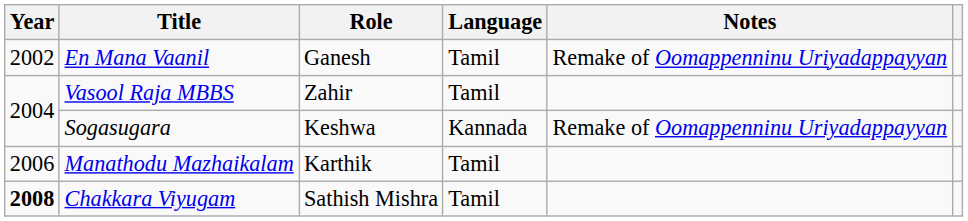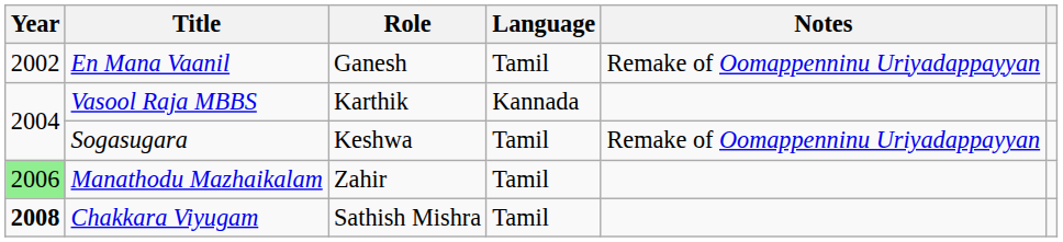Vasool Raja MBBS | Role: Zahir -> Karthik
Vasool Raja MBBS | Language: Tamil -> Kannada
Sogasugara | Language: Kannada -> Tamil
Manathodu Mazhaikalam | Year: no background -> lightgreen background
Manathodu Mazhaikalam | Role: Karthik -> Zahir
